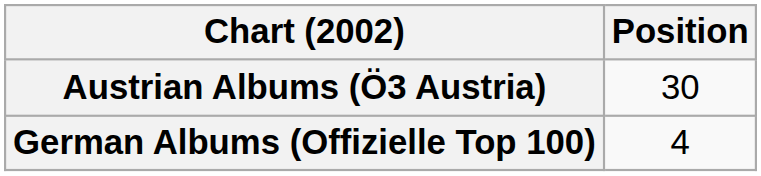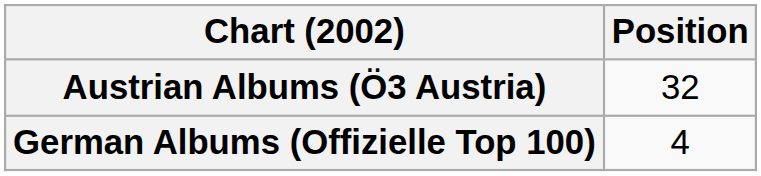Austrian Albums (Ö3 Austria) | Position: 30 -> 32
